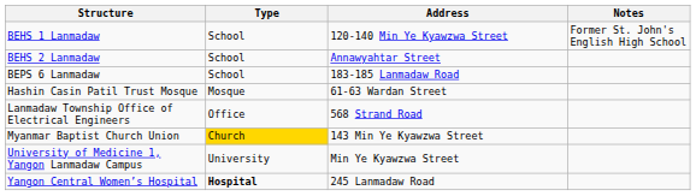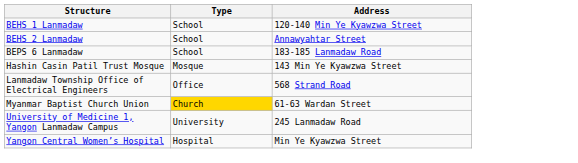- column: Notes | Former St. John's English High School
Hashin Casin Patil Trust Mosque | Address: 61-63 Wardan Street -> 143 Min Ye Kyawzwa Street
Myanmar Baptist Church Union | Address: 143 Min Ye Kyawzwa Street -> 61-63 Wardan Street
University of Medicine 1, Yangon Lanmadaw Campus | Address: Min Ye Kyawzwa Street -> 245 Lanmadaw Road
Yangon Central Women’s Hospital | Type: bold -> normal
Yangon Central Women’s Hospital | Address: 245 Lanmadaw Road -> Min Ye Kyawzwa Street
